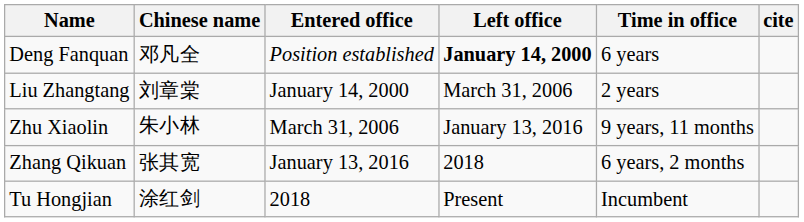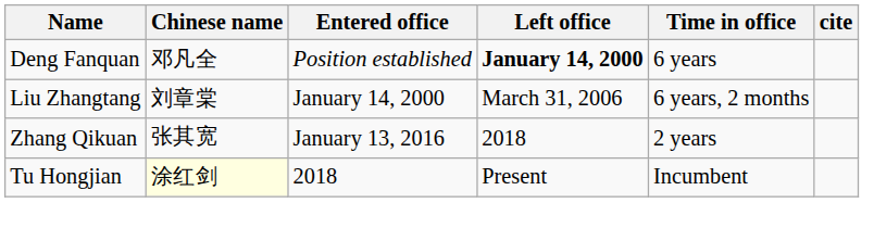Liu Zhangtang | Time in office: 2 years -> 6 years, 2 months
- row: Zhu Xiaolin | 朱小林 | March 31, 2006 | January 13, 2016 | 9 years, 11 months
Zhang Qikuan | Time in office: 6 years, 2 months -> 2 years
Tu Hongjian | Chinese name: no background -> lightyellow background
